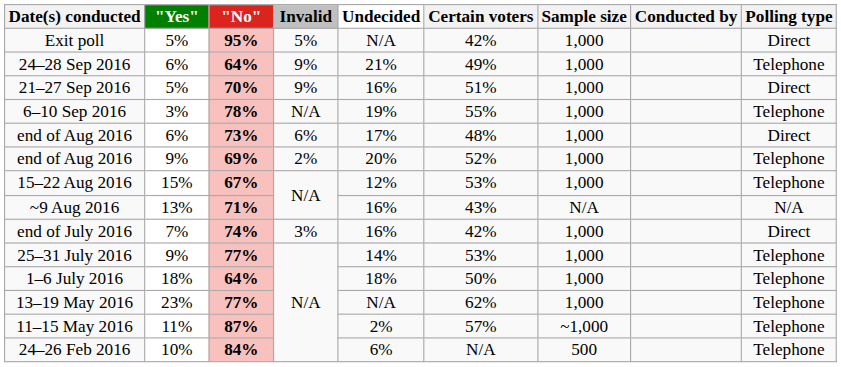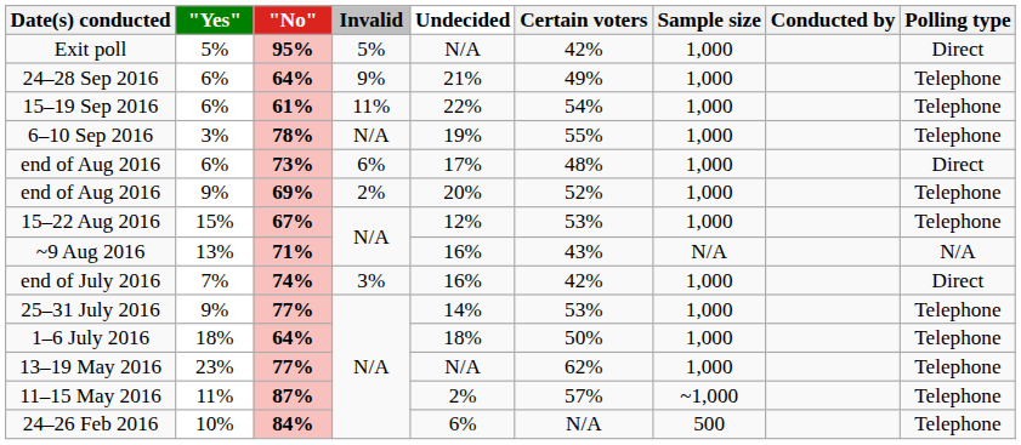- row: 21–27 Sep 2016 | 5% | 70% | 9% | 16% | 51% | 1,000 | Direct
+ row: 15–19 Sep 2016 | 6% | 61% | 11% | 22% | 54% | 1,000 | Telephone
